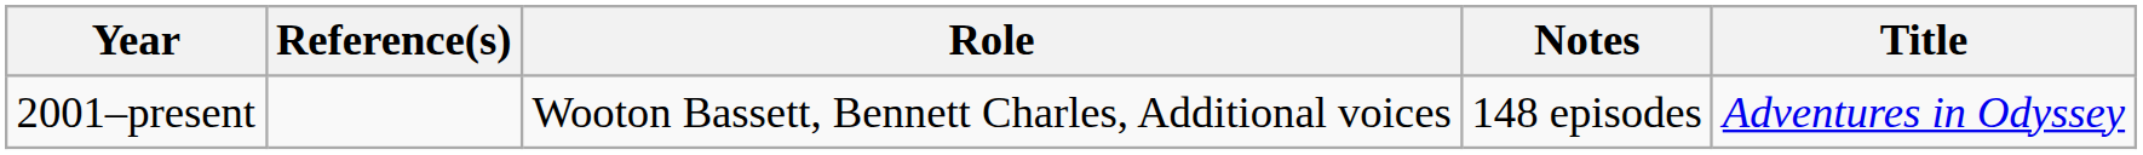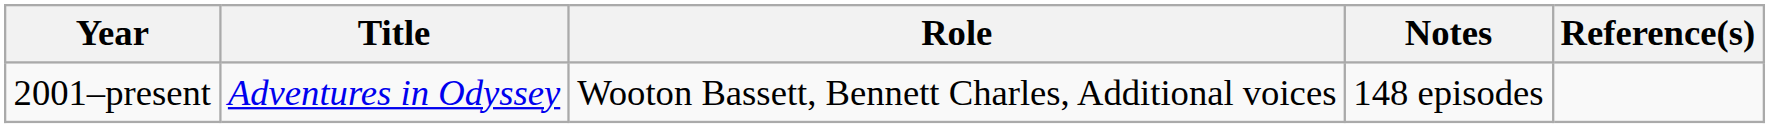columns swapped: Title <-> Reference(s)
